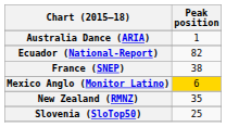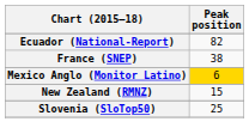- row: Australia Dance (ARIA) | 1
New Zealand (RMNZ) | Peak position: 35 -> 15
